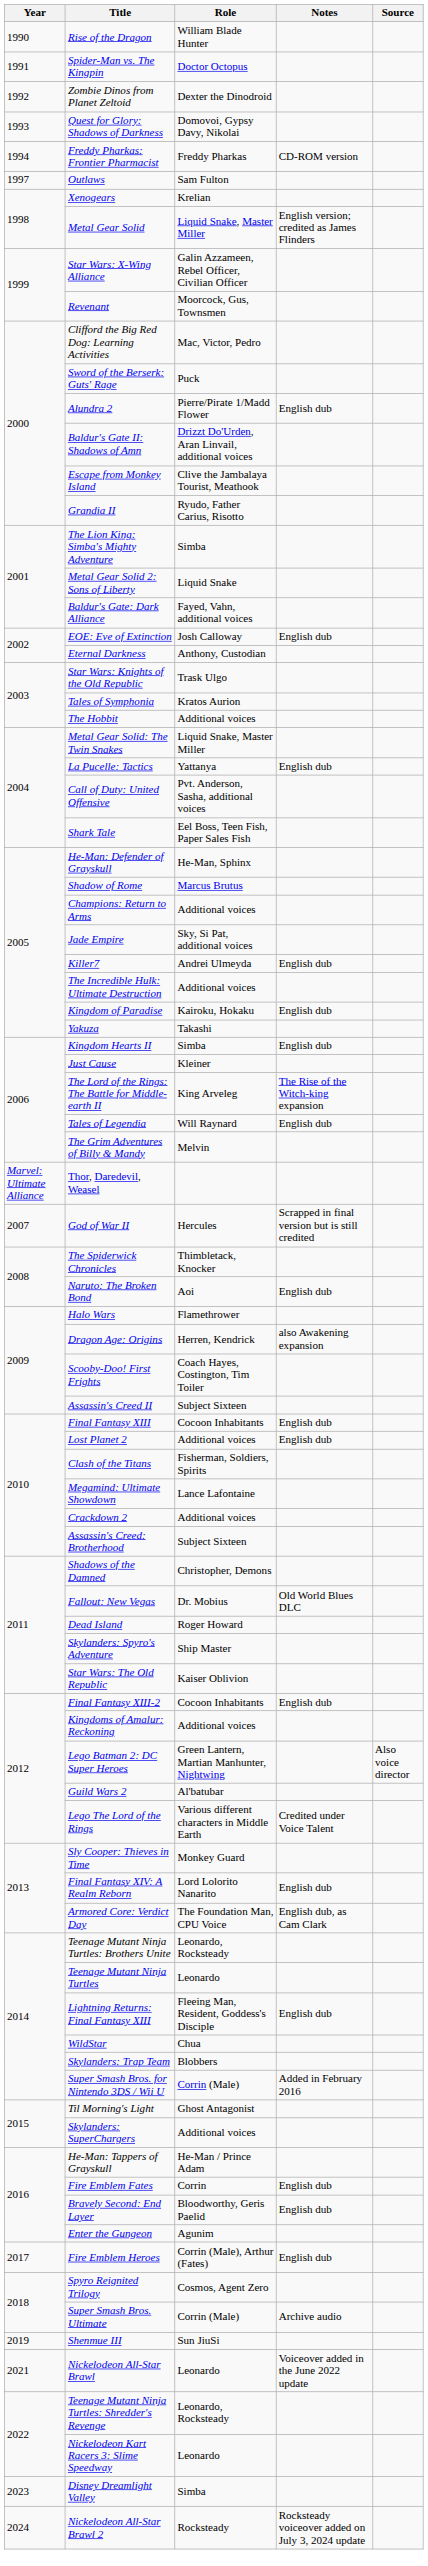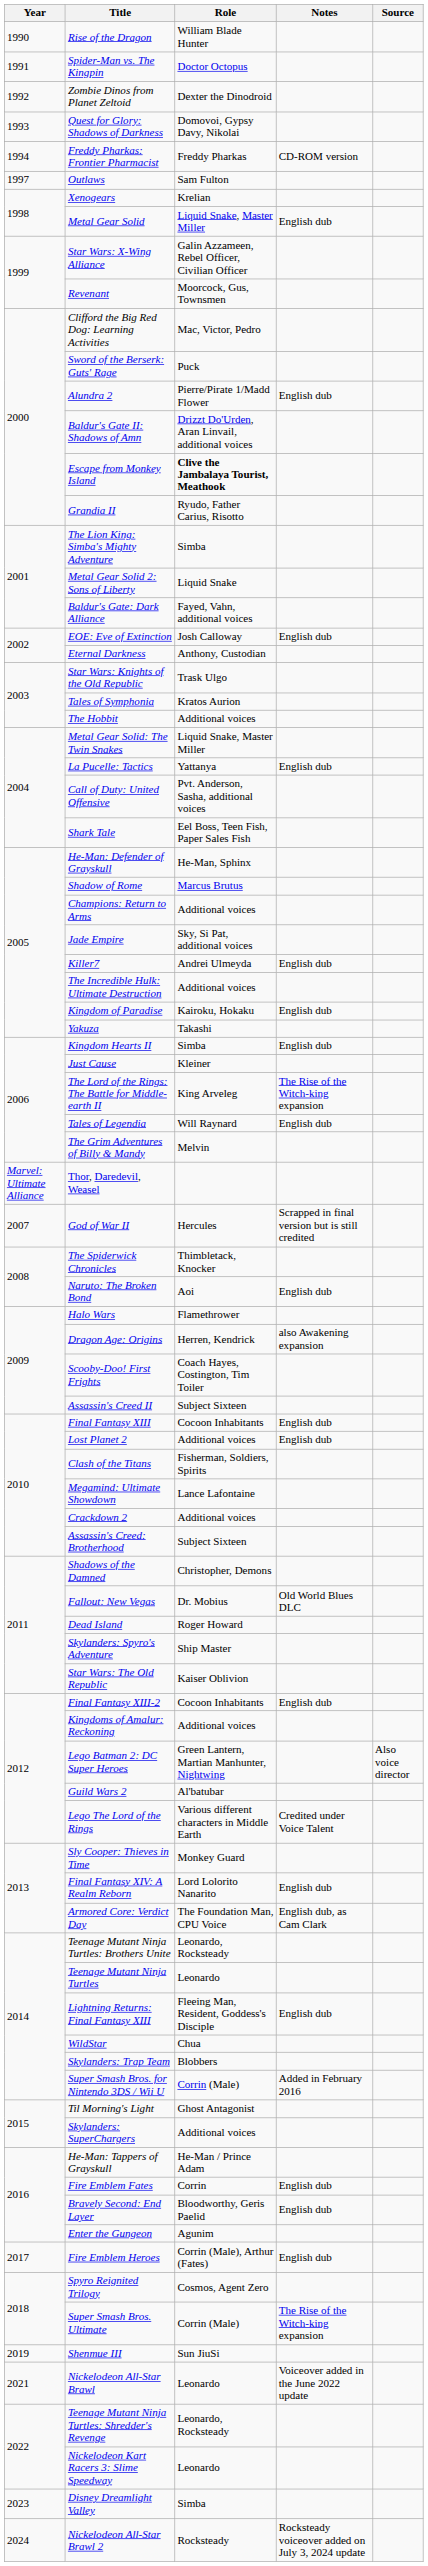Metal Gear Solid | Notes: English version; credited as James Flinders -> English dub
Escape from Monkey Island | Role: normal -> bold
Super Smash Bros. Ultimate | Notes: Archive audio -> The Rise of the Witch-king expansion
